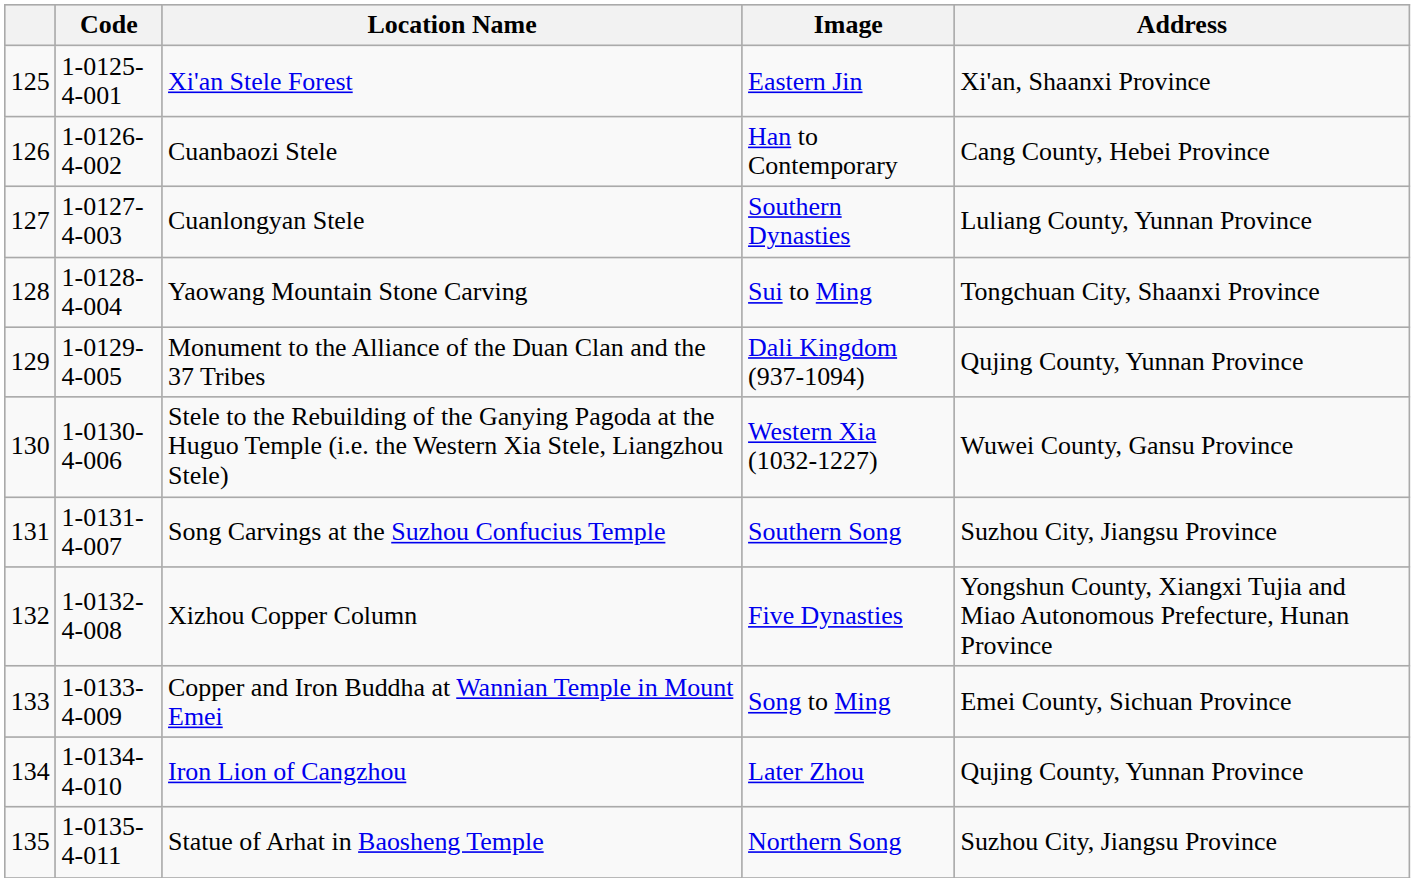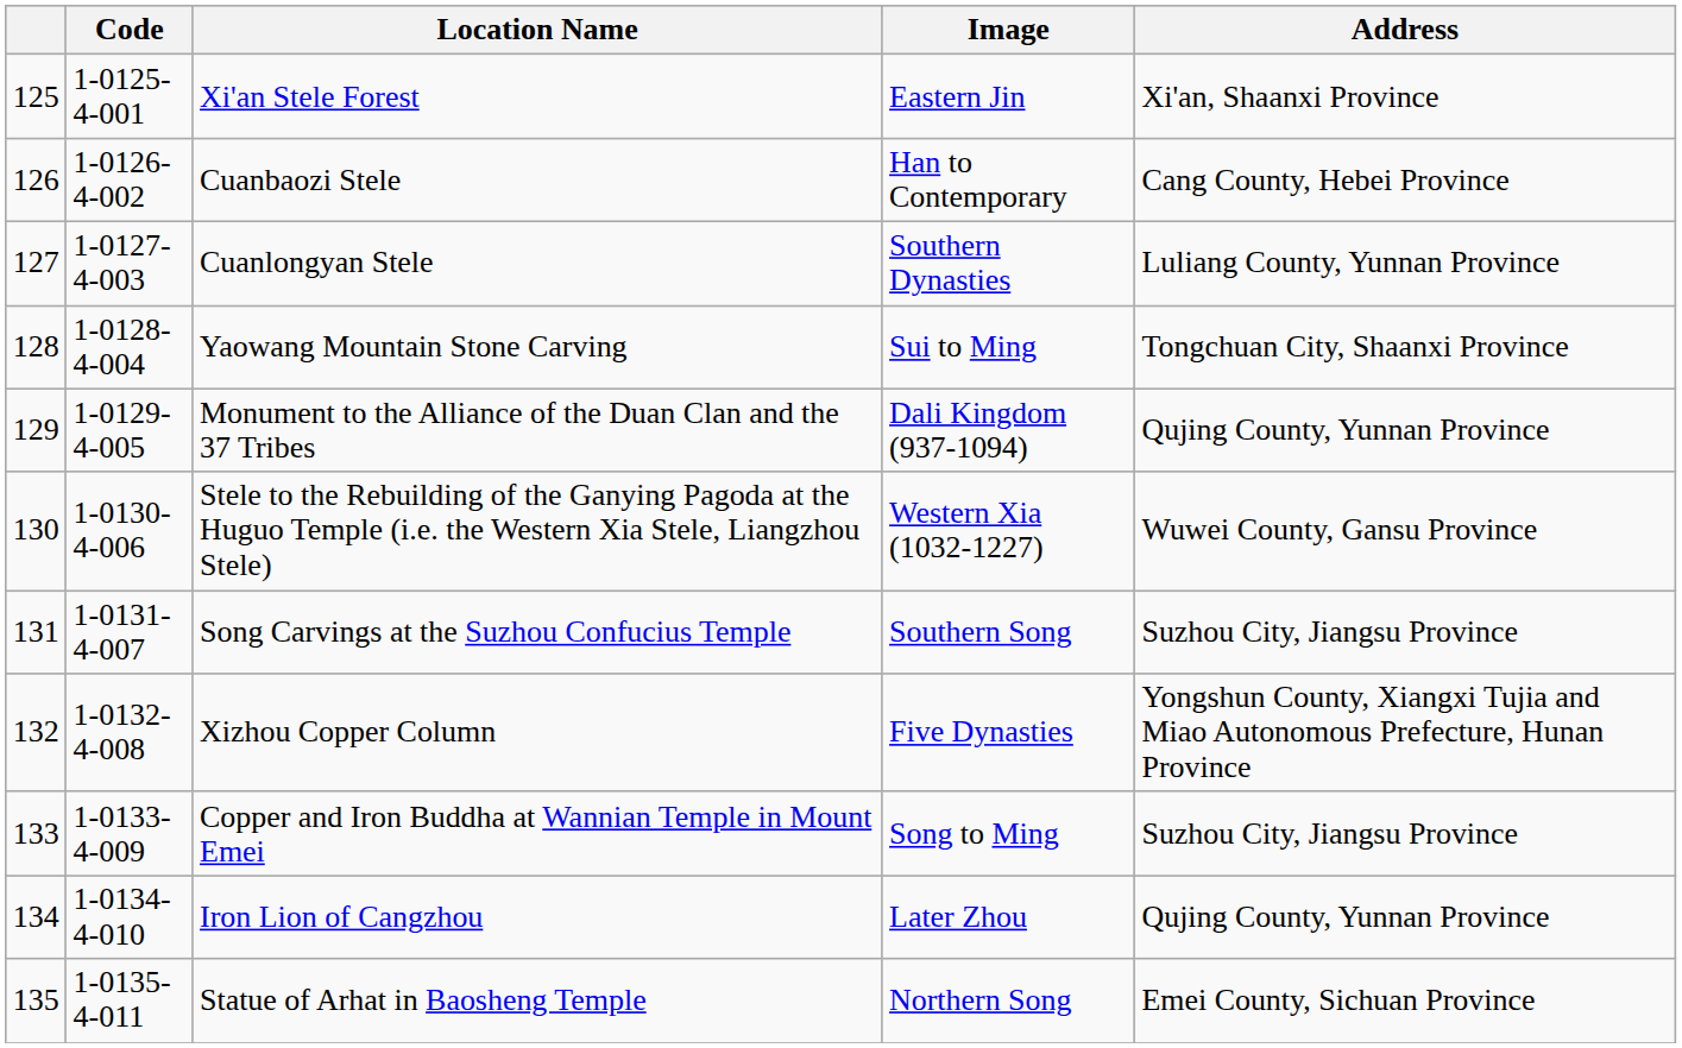Copper and Iron Buddha at Wannian Temple in Mount Emei | Address: Emei County, Sichuan Province -> Suzhou City, Jiangsu Province
Statue of Arhat in Baosheng Temple | Address: Suzhou City, Jiangsu Province -> Emei County, Sichuan Province
